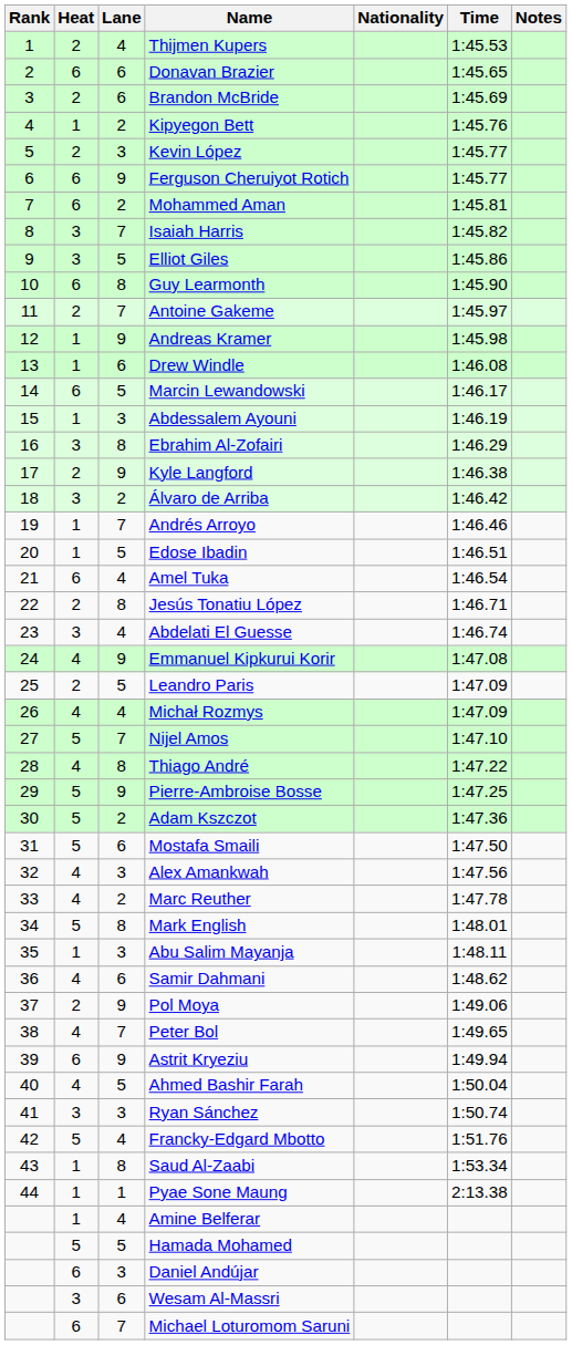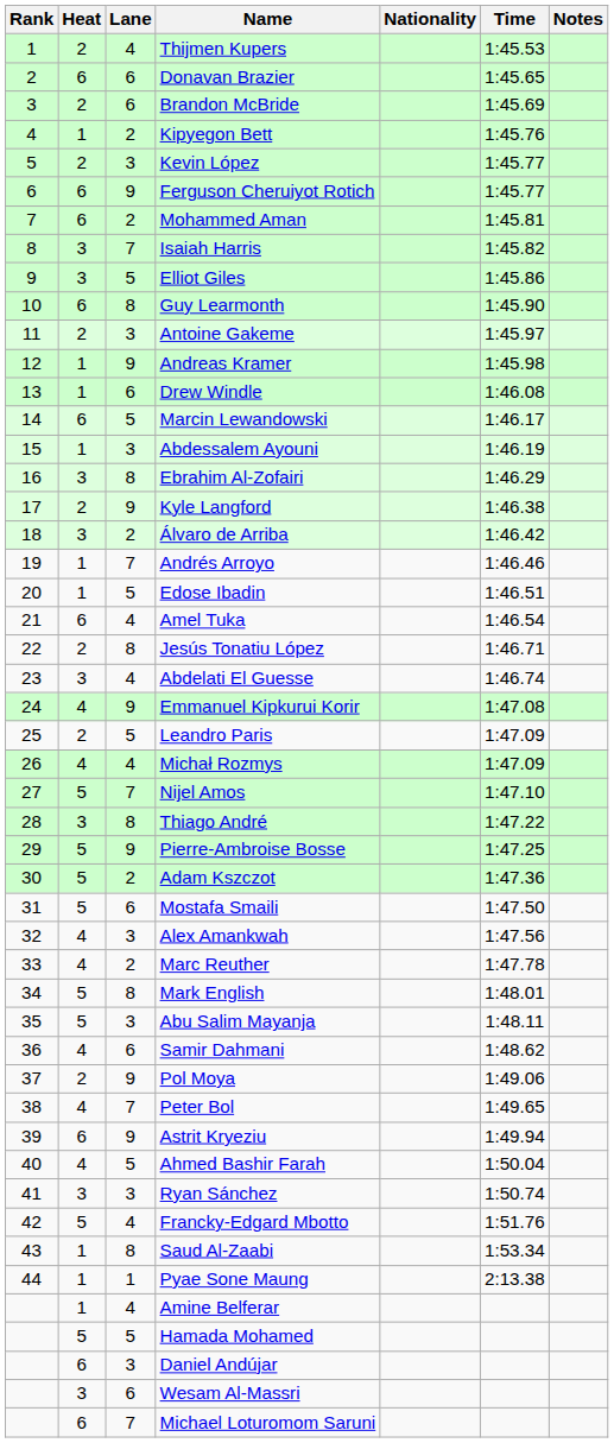Antoine Gakeme | Lane: 7 -> 3
Thiago André | Heat: 4 -> 3
Abu Salim Mayanja | Heat: 1 -> 5
